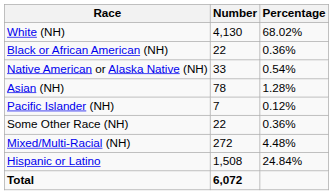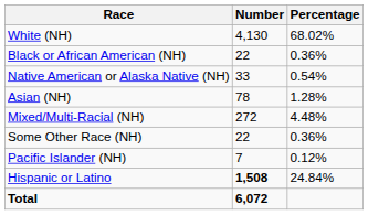rows swapped: Pacific Islander (NH) <-> Mixed/Multi-Racial (NH)
Hispanic or Latino | Number: normal -> bold
